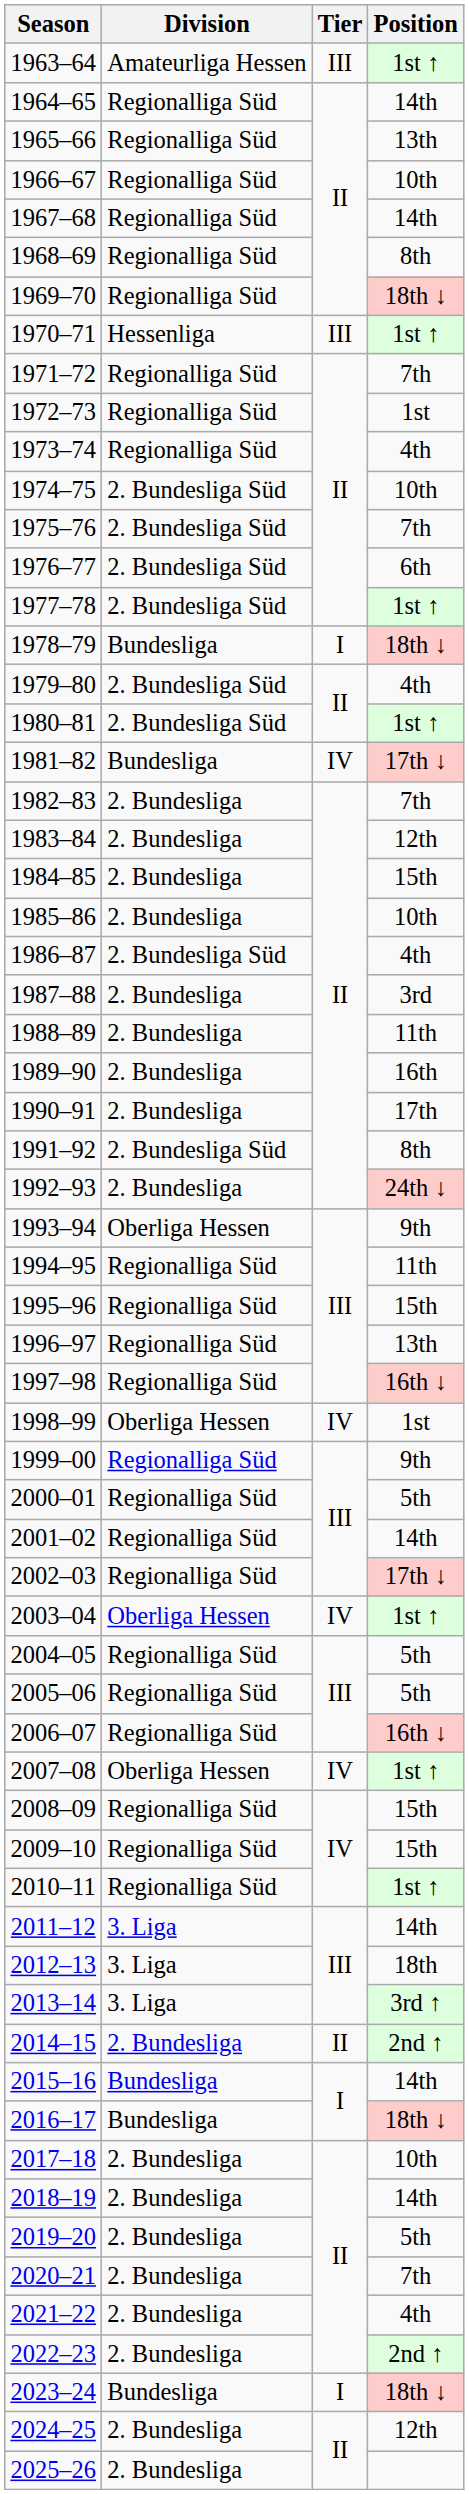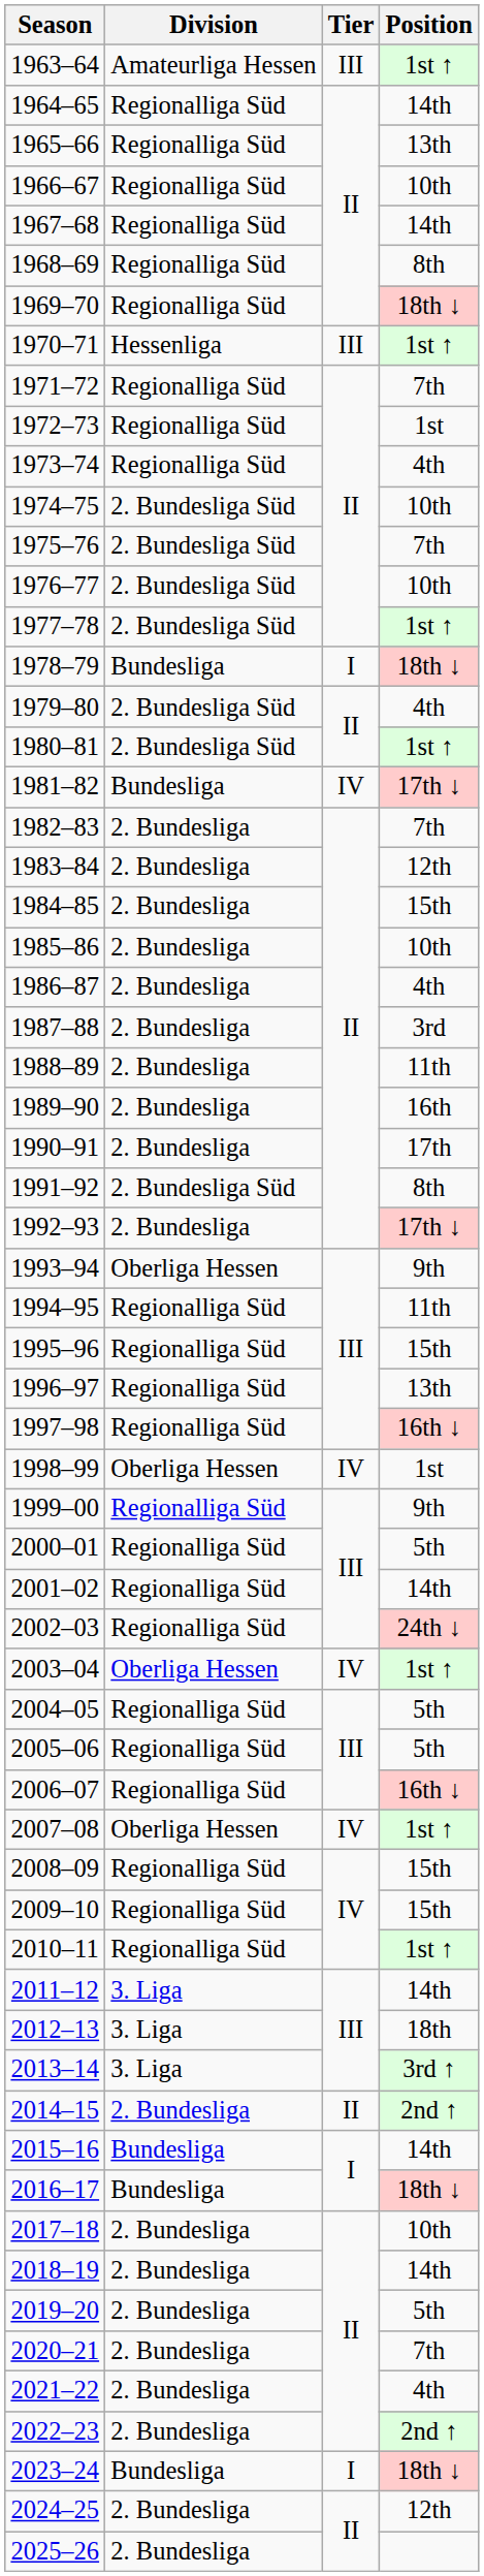1976–77 | Position: 6th -> 10th
1986–87 | Division: 2. Bundesliga Süd -> 2. Bundesliga
1992–93 | Position: 24th ↓ -> 17th ↓
2002–03 | Position: 17th ↓ -> 24th ↓
